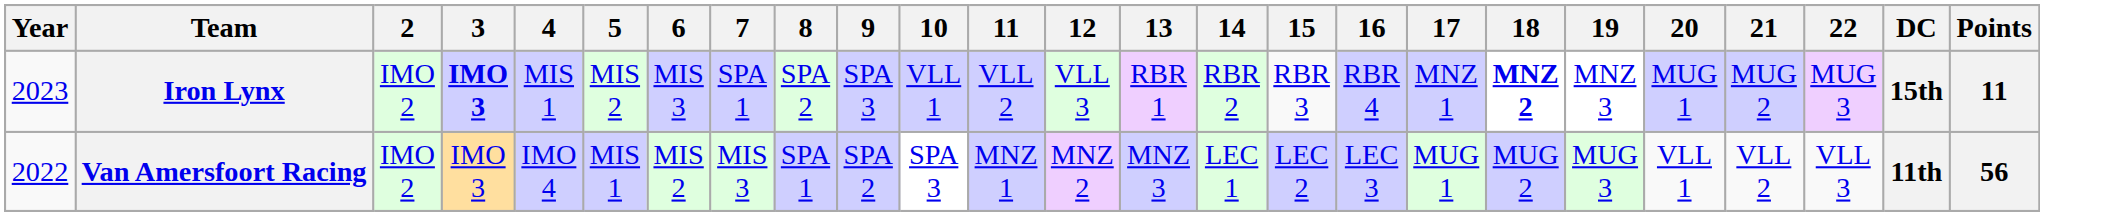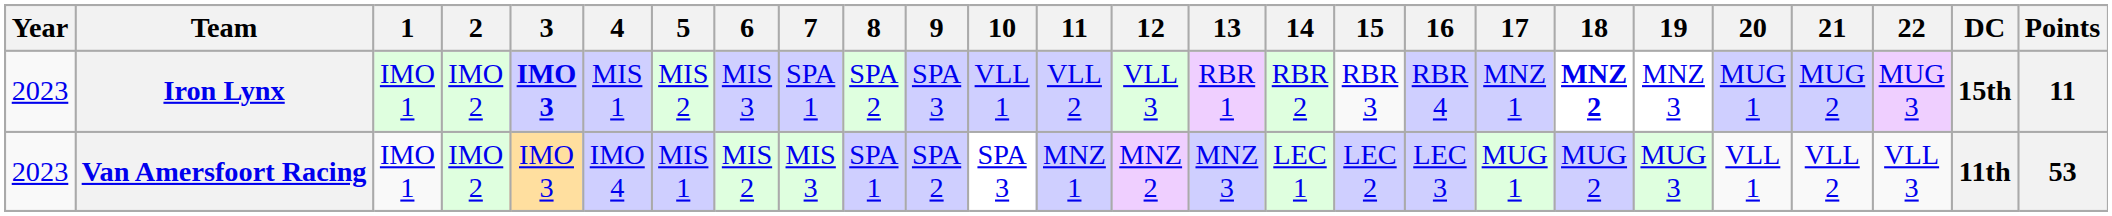+ column: 1 | IMO 1 | IMO 1
Van Amersfoort Racing | Year: 2022 -> 2023
Van Amersfoort Racing | Points: 56 -> 53
